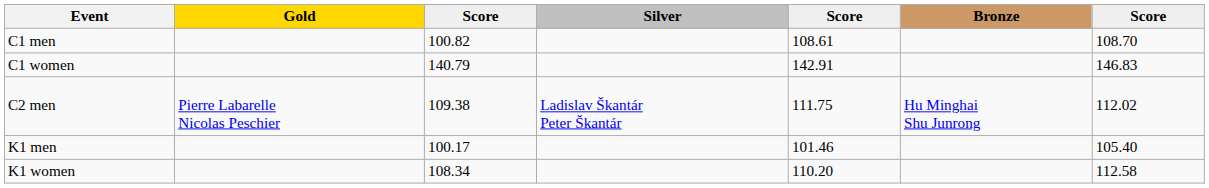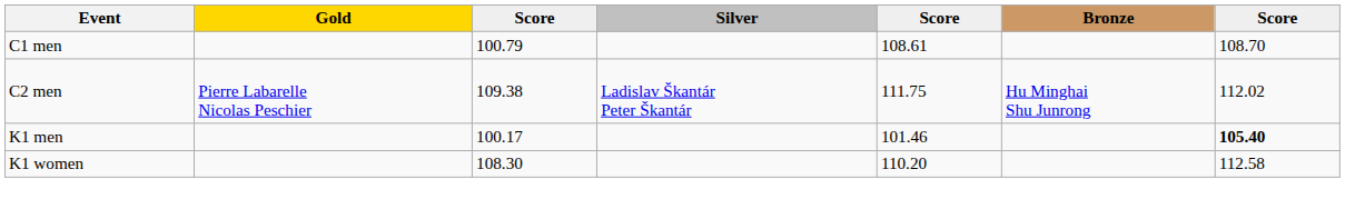C1 men | column 3: 100.82 -> 100.79
- row: C1 women | 140.79 | 142.91 | 146.83
K1 men | column 7: normal -> bold
K1 women | column 3: 108.34 -> 108.30
